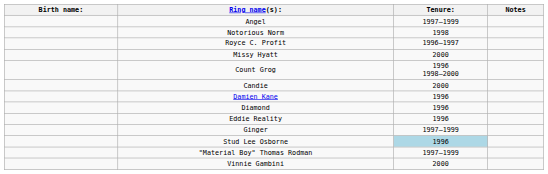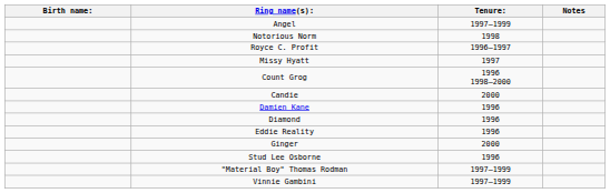Missy Hyatt | Tenure:: 2000 -> 1997
Ginger | Tenure:: 1997–1999 -> 2000
Stud Lee Osborne | Tenure:: lightblue background -> no background
Vinnie Gambini | Tenure:: 2000 -> 1997–1999
